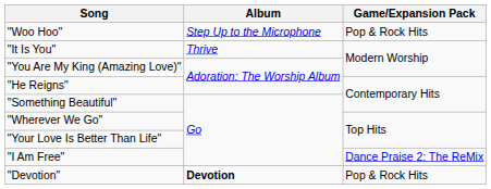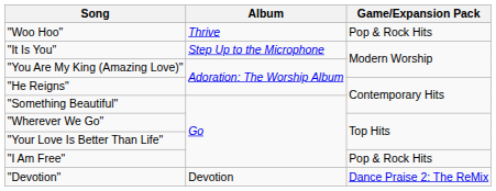"Woo Hoo" | Album: Step Up to the Microphone -> Thrive
"It Is You" | Album: Thrive -> Step Up to the Microphone
"I Am Free" | Game/Expansion Pack: Dance Praise 2: The ReMix -> Pop & Rock Hits
"Devotion" | Album: bold -> normal
"Devotion" | Game/Expansion Pack: Pop & Rock Hits -> Dance Praise 2: The ReMix
